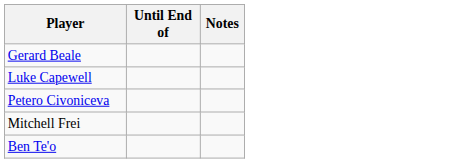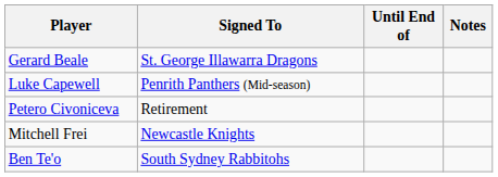+ column: Signed To | St. George Illawarra Dragons | Penrith Panthers (Mid-season) | Retirement | Newcastle Knights | South Sydney Rabbitohs
